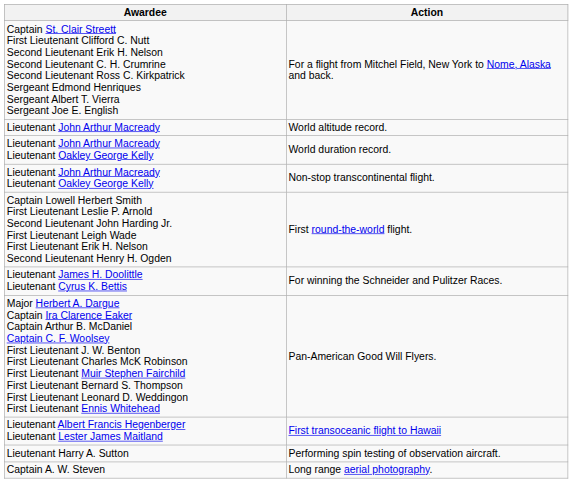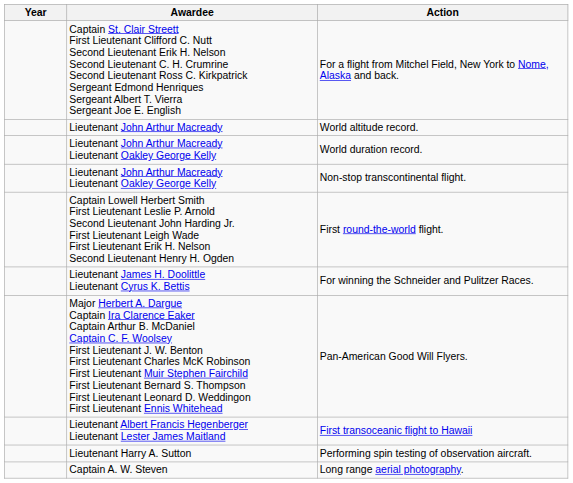+ column: Year
